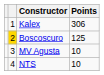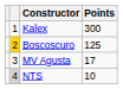Kalex | Points: 306 -> 300
MV Agusta | Points: 10 -> 17
NTS | column 2: no background -> lightgrey background
